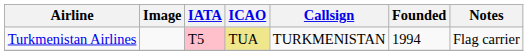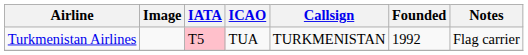Turkmenistan Airlines | ICAO: khaki background -> no background
Turkmenistan Airlines | Founded: 1994 -> 1992
